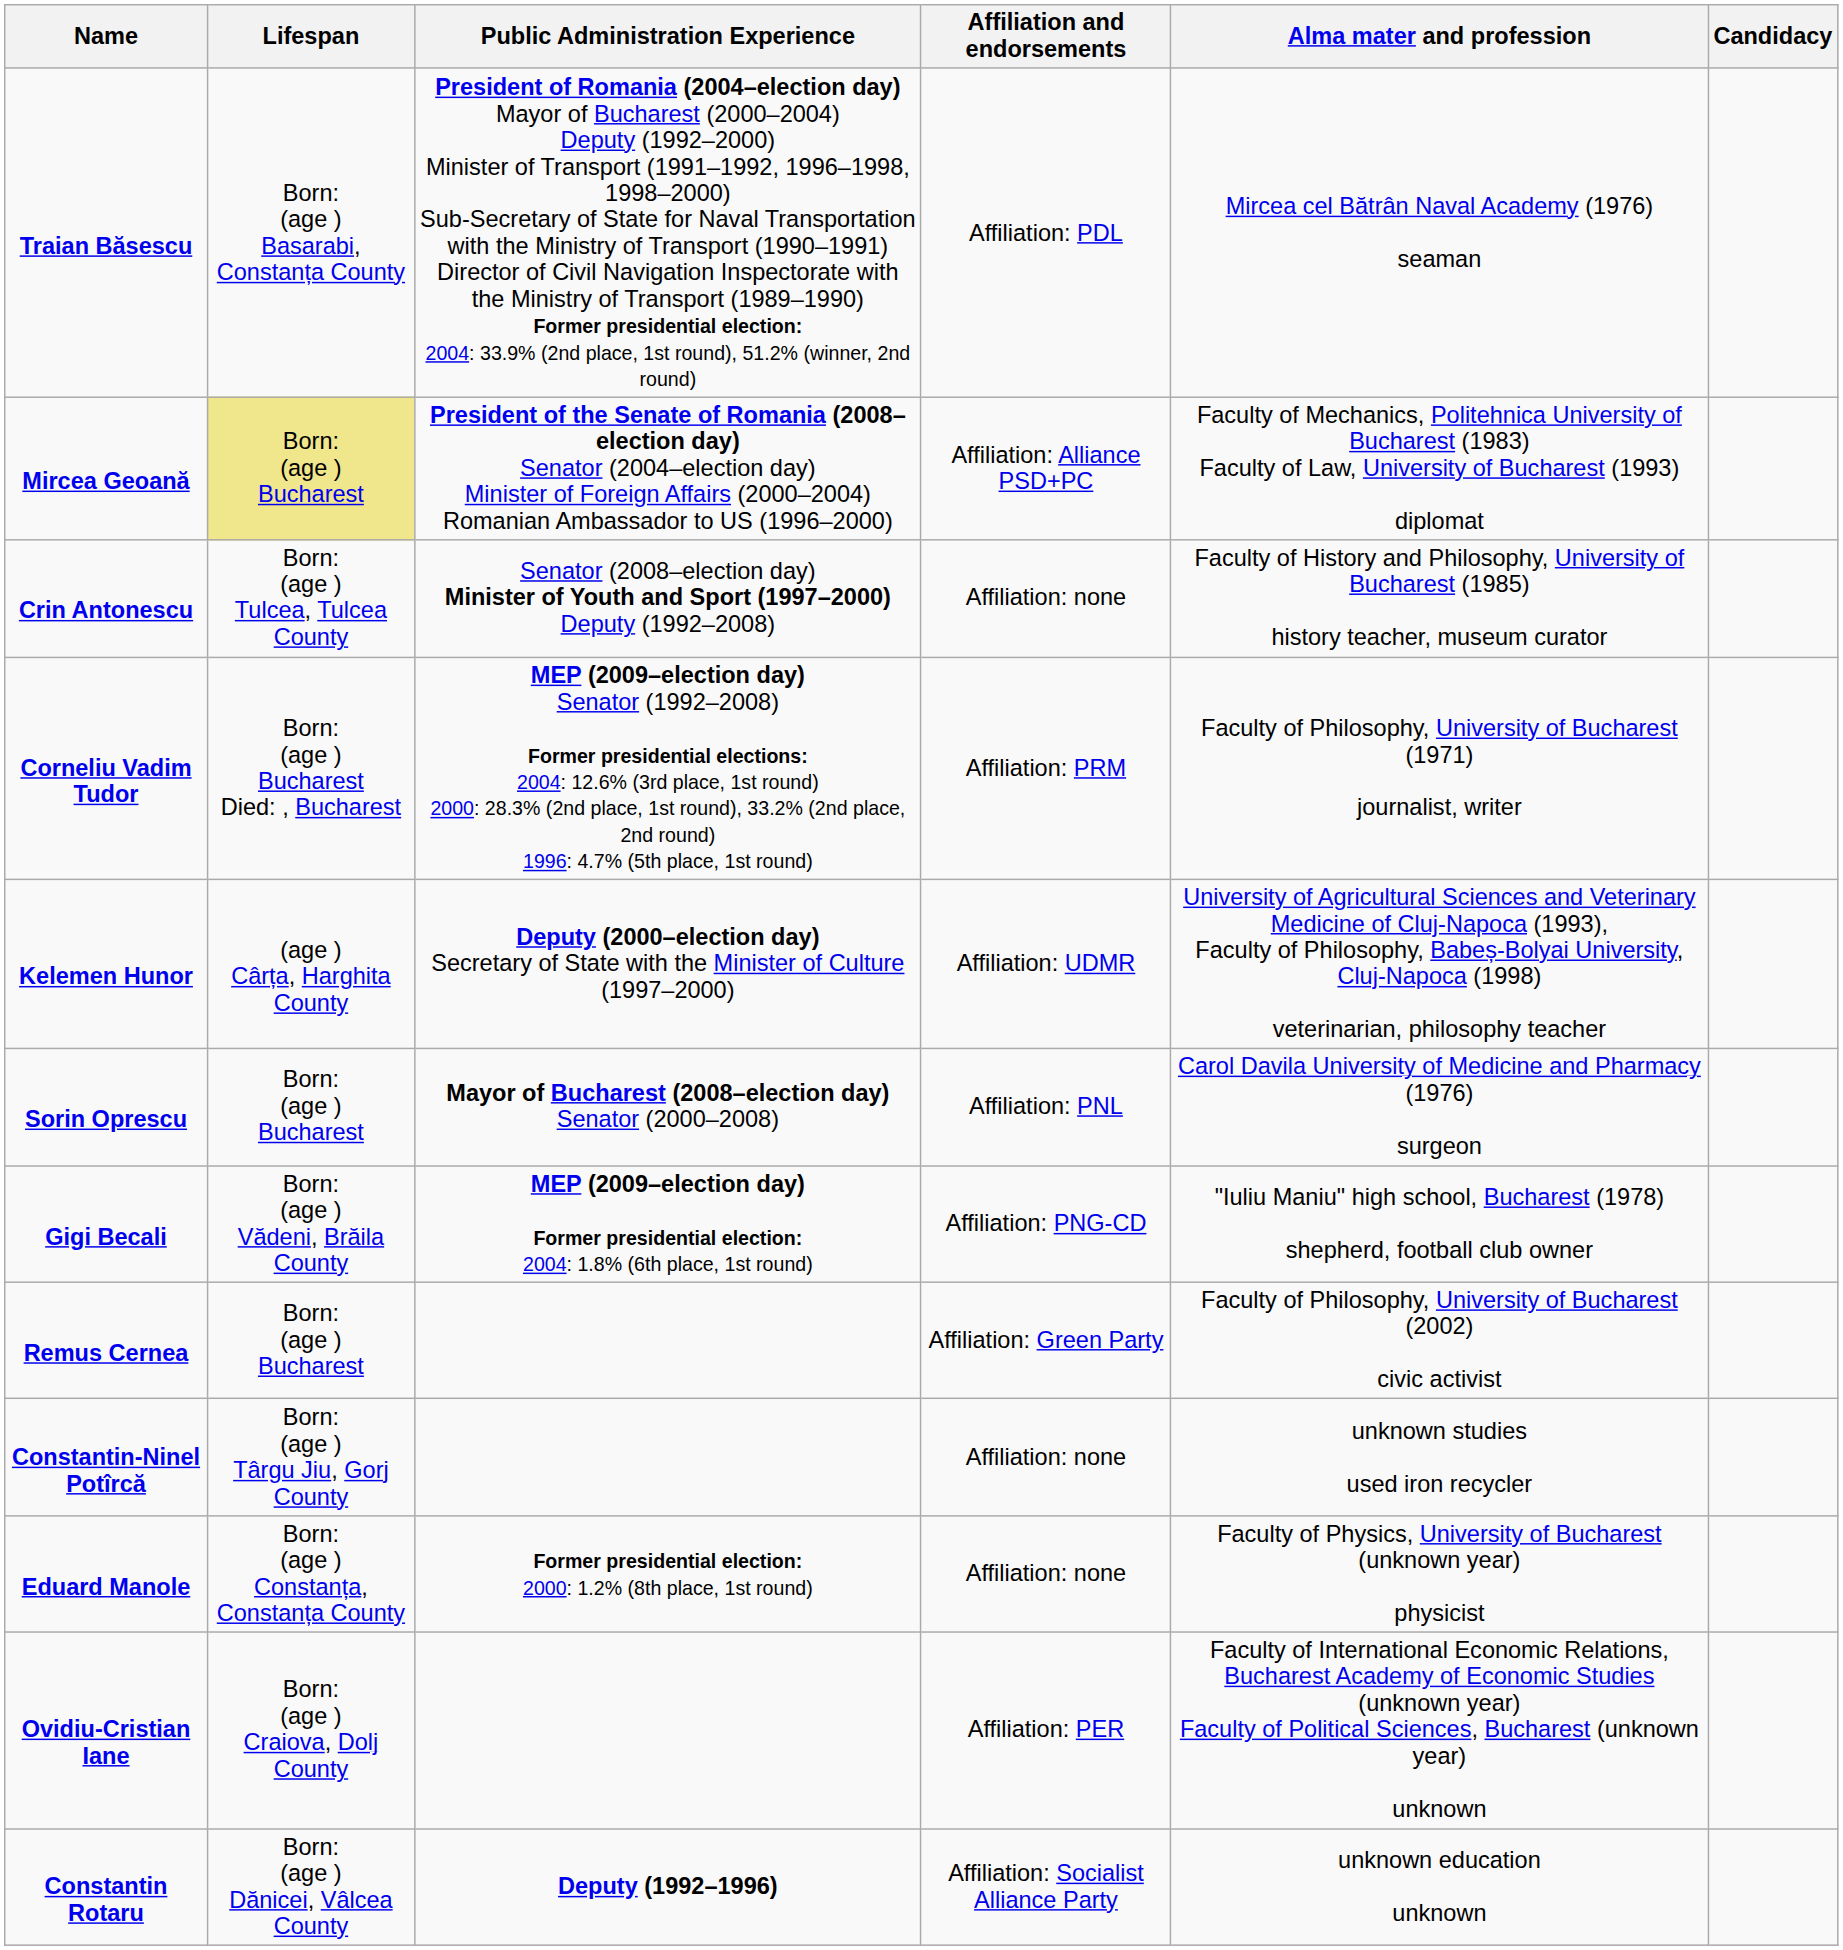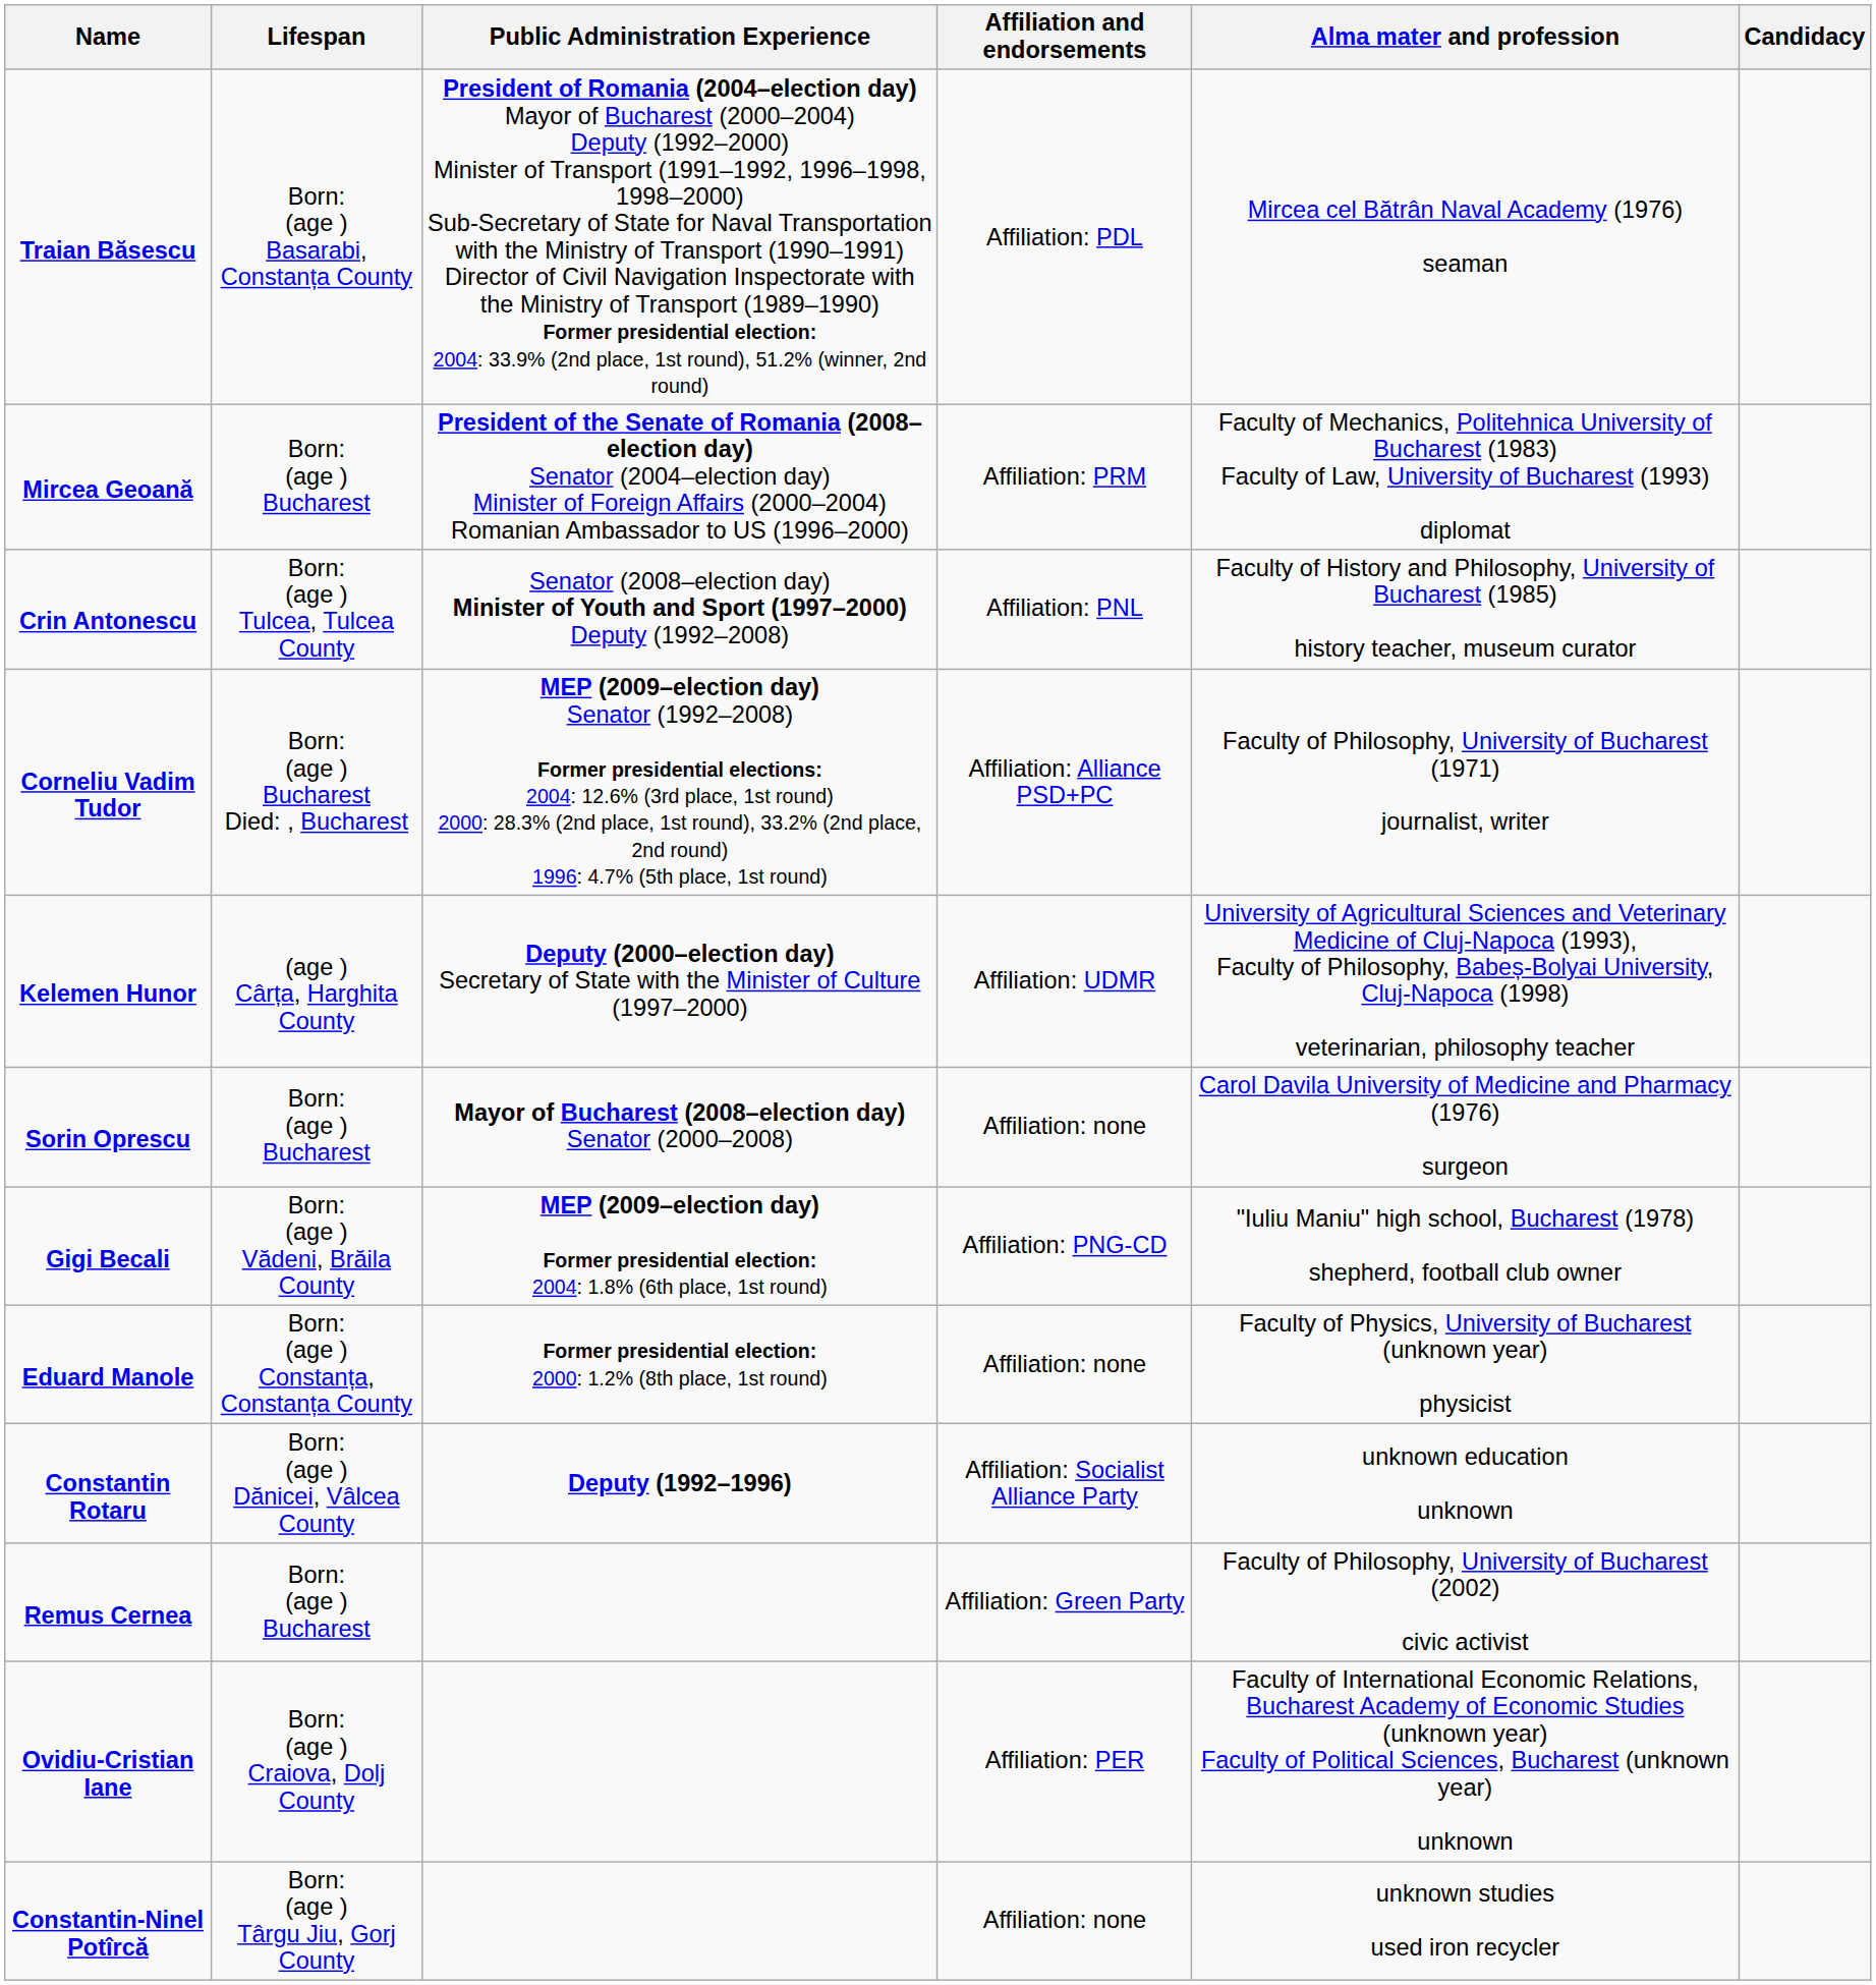Mircea Geoană | Lifespan: khaki background -> no background
Mircea Geoană | Affiliation and endorsements: Affiliation: Alliance PSD+PC -> Affiliation: PRM
Crin Antonescu | Affiliation and endorsements: Affiliation: none -> Affiliation: PNL
Corneliu Vadim Tudor | Affiliation and endorsements: Affiliation: PRM -> Affiliation: Alliance PSD+PC
Sorin Oprescu | Affiliation and endorsements: Affiliation: PNL -> Affiliation: none
rows swapped: Remus Cernea <-> Eduard Manole
rows swapped: Constantin Rotaru <-> Constantin-Ninel Potîrcă
